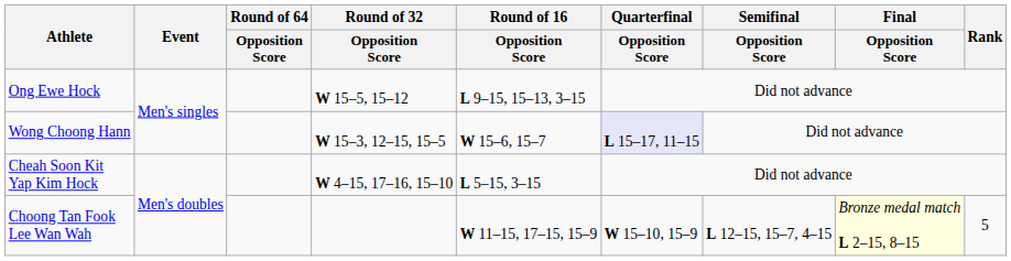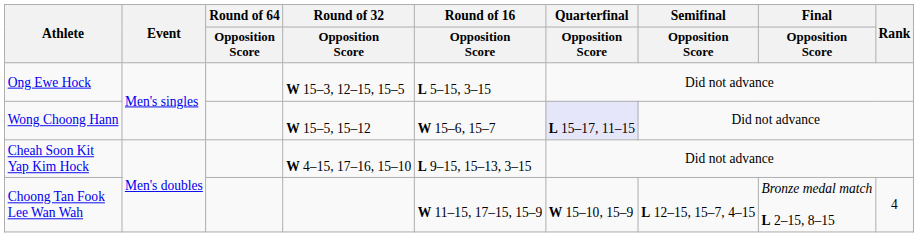Ong Ewe Hock | Round of 32 / Opposition Score: W 15–5, 15–12 -> W 15–3, 12–15, 15–5
Ong Ewe Hock | Round of 16 / Opposition Score: L 9–15, 15–13, 3–15 -> L 5–15, 3–15
Wong Choong Hann | Round of 32 / Opposition Score: W 15–3, 12–15, 15–5 -> W 15–5, 15–12
Cheah Soon Kit Yap Kim Hock | Round of 16 / Opposition Score: L 5–15, 3–15 -> L 9–15, 15–13, 3–15
Choong Tan Fook Lee Wan Wah | Final / Opposition Score: lightyellow background -> no background
Choong Tan Fook Lee Wan Wah | Rank: 5 -> 4
